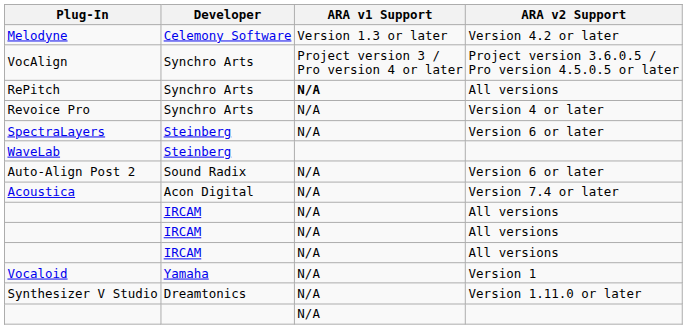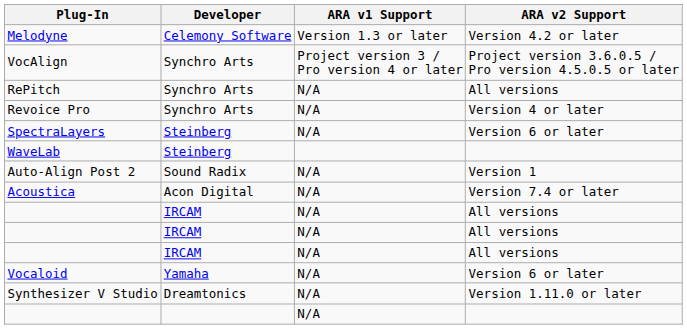RePitch | ARA v1 Support: bold -> normal
Auto-Align Post 2 | ARA v2 Support: Version 6 or later -> Version 1
Vocaloid | ARA v2 Support: Version 1 -> Version 6 or later
